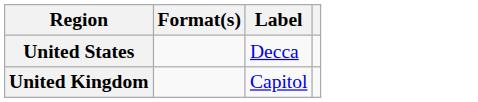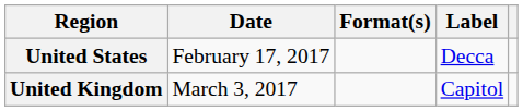+ column: Date | February 17, 2017 | March 3, 2017
